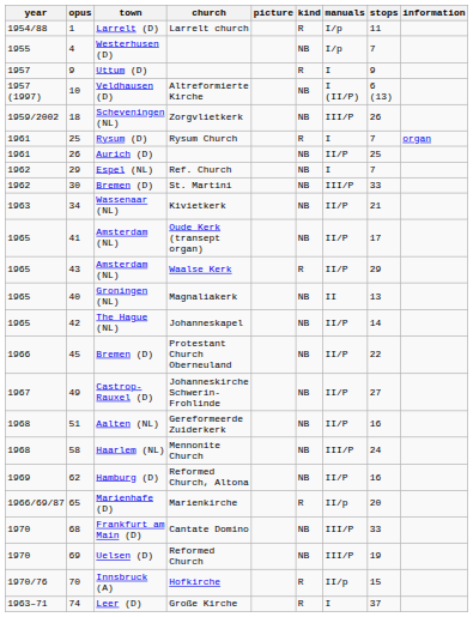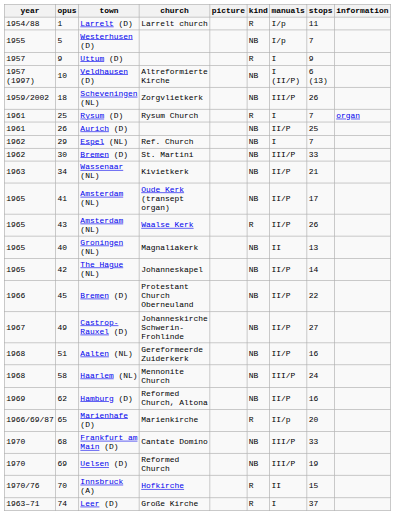Westerhusen (D) | opus: 4 -> 5
Amsterdam (NL) / Waalse Kerk | stops: 29 -> 26
Innsbruck (A) | manuals: II/p -> II
